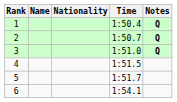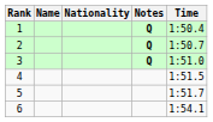columns swapped: Time <-> Notes
